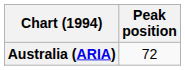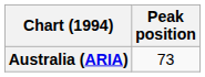Australia (ARIA) | Peak position: 72 -> 73
